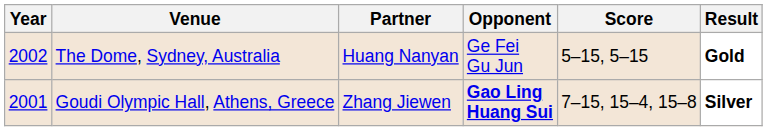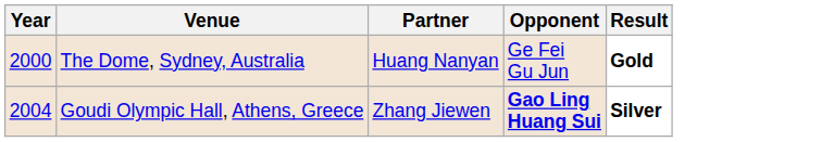- column: Score | 5–15, 5–15 | 7–15, 15–4, 15–8
The Dome, Sydney, Australia | Year: 2002 -> 2000
Goudi Olympic Hall, Athens, Greece | Year: 2001 -> 2004
